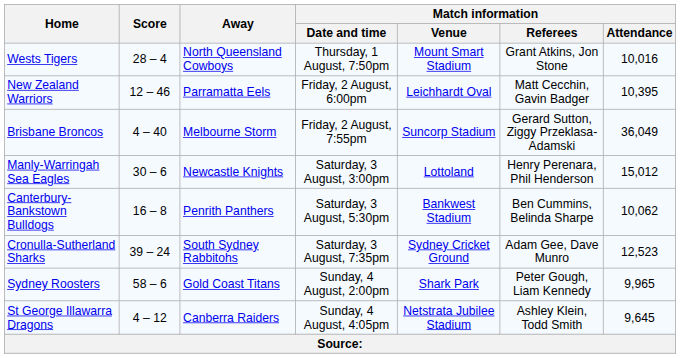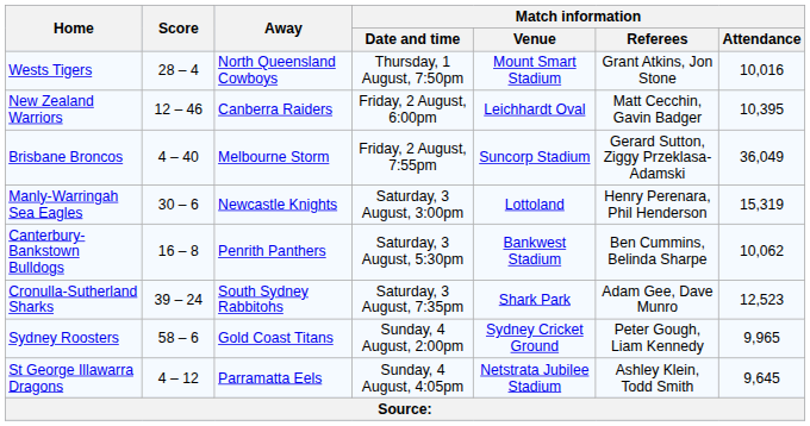New Zealand Warriors | Away: Parramatta Eels -> Canberra Raiders
Manly-Warringah Sea Eagles | Match information / Attendance: 15,012 -> 15,319
Cronulla-Sutherland Sharks | Match information / Venue: Sydney Cricket Ground -> Shark Park
Sydney Roosters | Match information / Venue: Shark Park -> Sydney Cricket Ground
St George Illawarra Dragons | Away: Canberra Raiders -> Parramatta Eels
